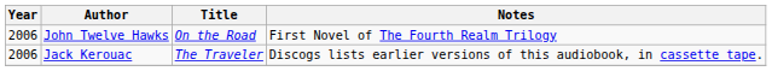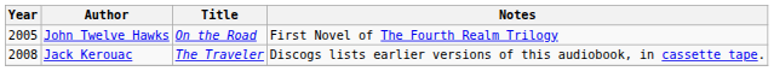John Twelve Hawks | Year: 2006 -> 2005
Jack Kerouac | Year: 2006 -> 2008
